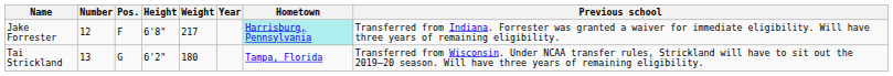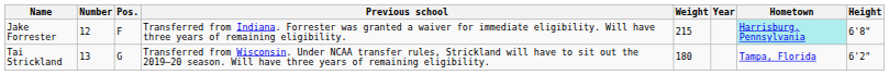columns swapped: Height <-> Previous school
Jake Forrester | Weight: 217 -> 215
